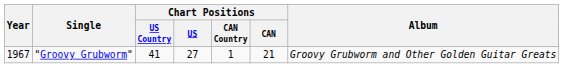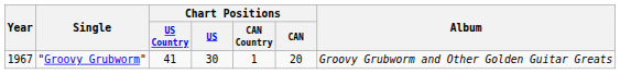"Groovy Grubworm" | Chart Positions / US: 27 -> 30
"Groovy Grubworm" | Chart Positions / CAN: 21 -> 20
